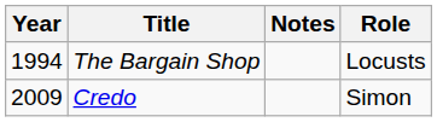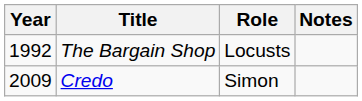columns swapped: Role <-> Notes
The Bargain Shop | Year: 1994 -> 1992
